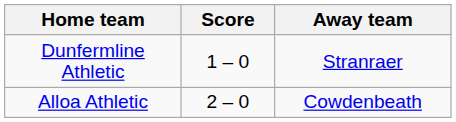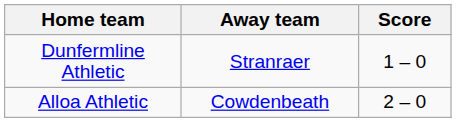columns swapped: Score <-> Away team
